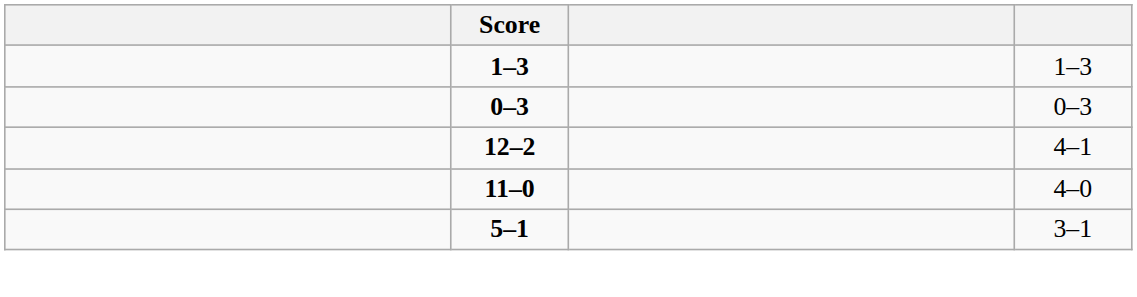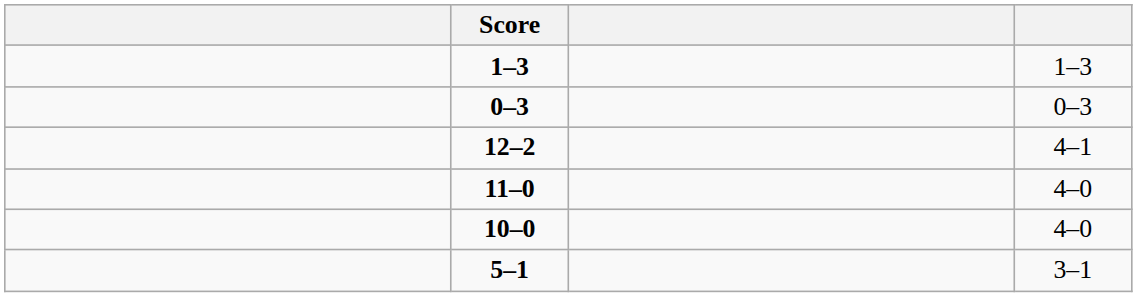+ row: 10–0 | 4–0
